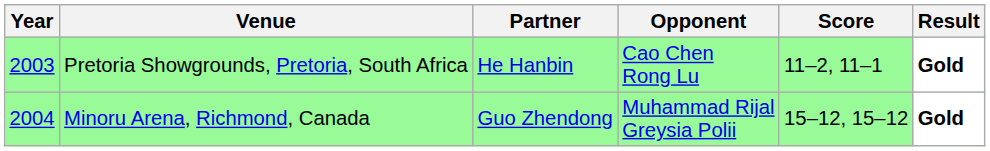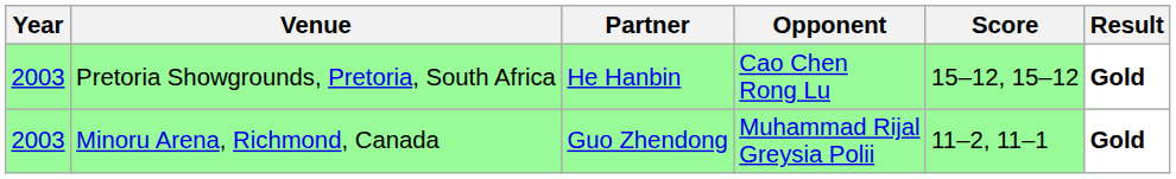Pretoria Showgrounds, Pretoria, South Africa | Score: 11–2, 11–1 -> 15–12, 15–12
Minoru Arena, Richmond, Canada | Year: 2004 -> 2003
Minoru Arena, Richmond, Canada | Score: 15–12, 15–12 -> 11–2, 11–1
